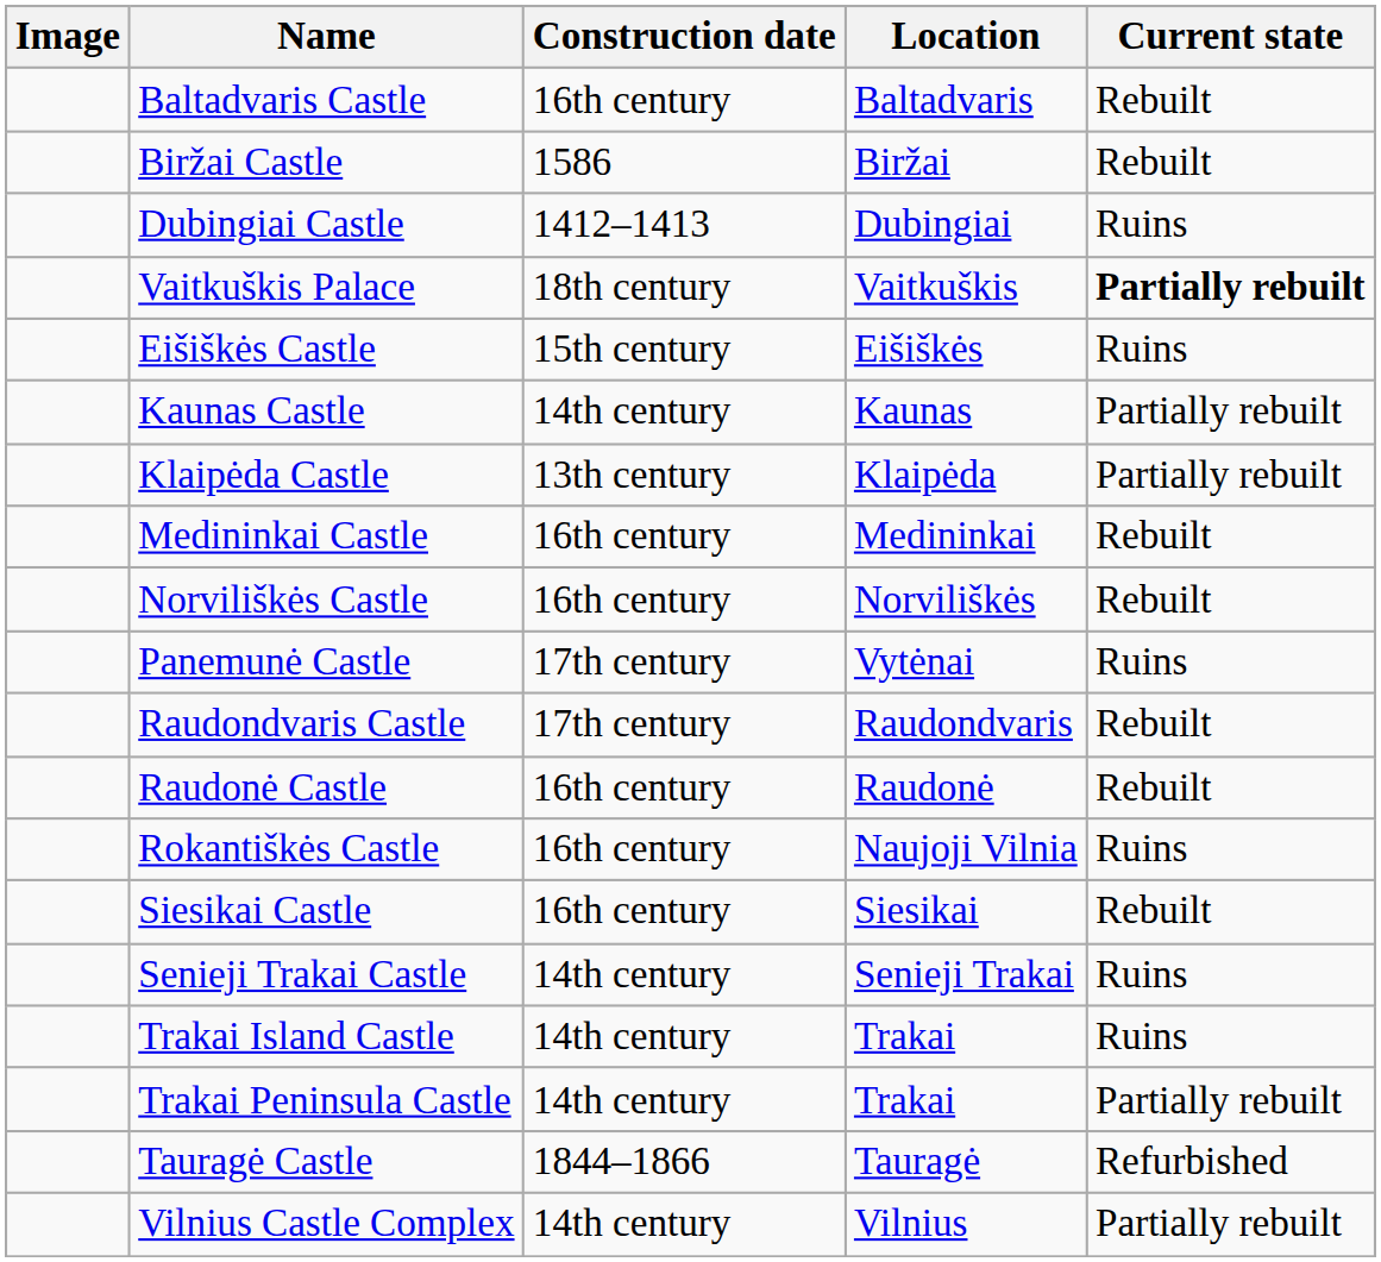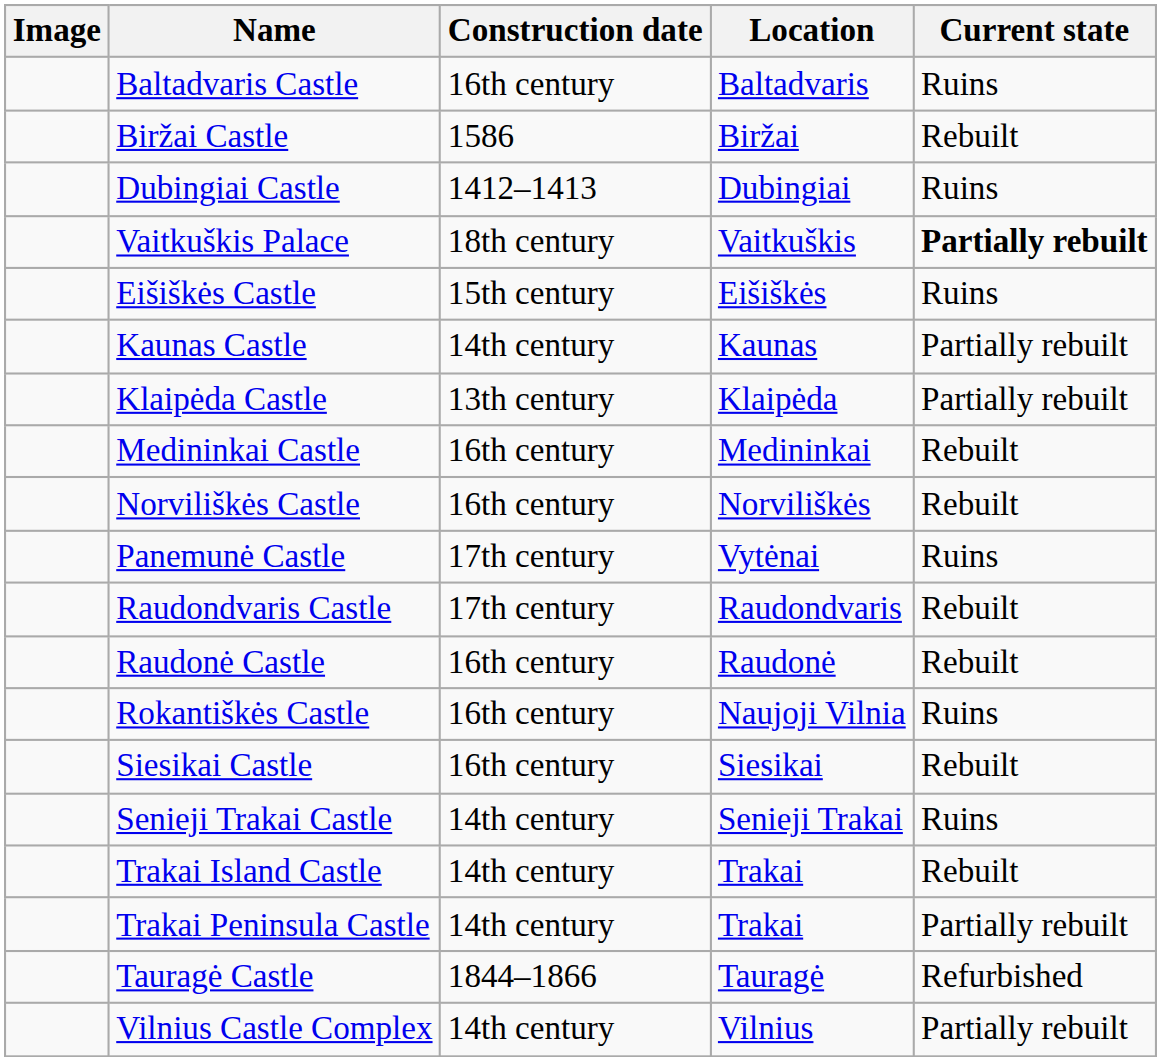Baltadvaris Castle | Current state: Rebuilt -> Ruins
Trakai Island Castle | Current state: Ruins -> Rebuilt
